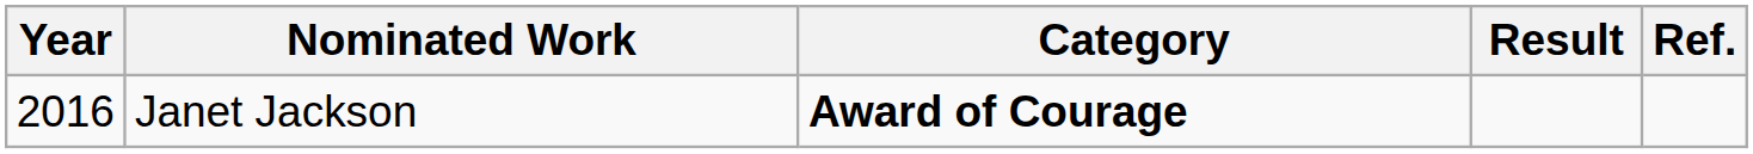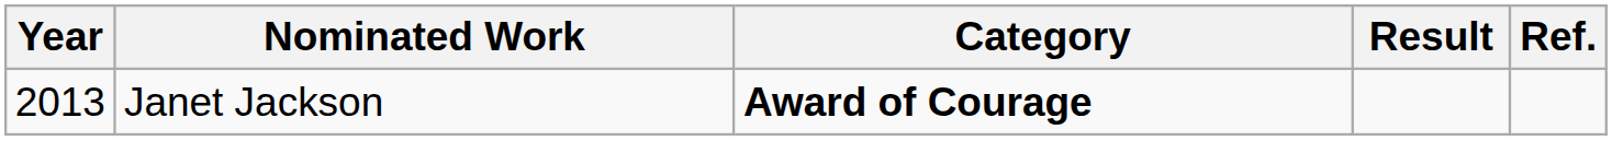Janet Jackson | Year: 2016 -> 2013
